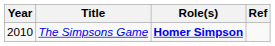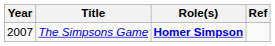The Simpsons Game | Year: 2010 -> 2007
